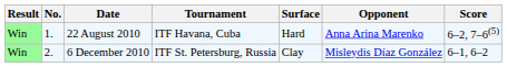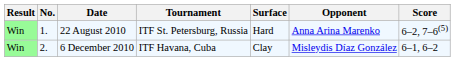22 August 2010 | Tournament: ITF Havana, Cuba -> ITF St. Petersburg, Russia
6 December 2010 | Tournament: ITF St. Petersburg, Russia -> ITF Havana, Cuba
